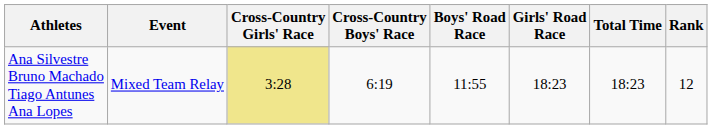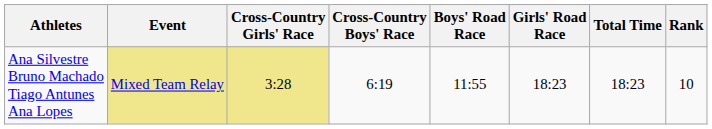Ana Silvestre Bruno Machado Tiago Antunes Ana Lopes | Event: no background -> khaki background
Ana Silvestre Bruno Machado Tiago Antunes Ana Lopes | Rank: 12 -> 10
